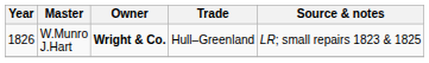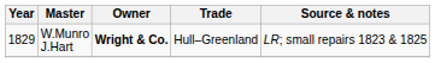W.Munro J.Hart | Year: 1826 -> 1829
